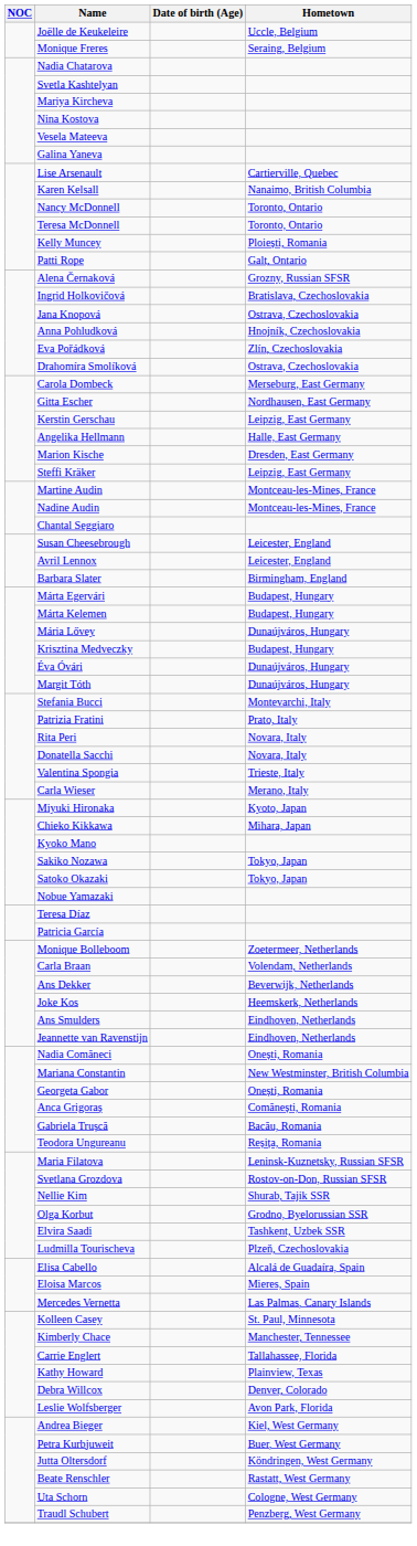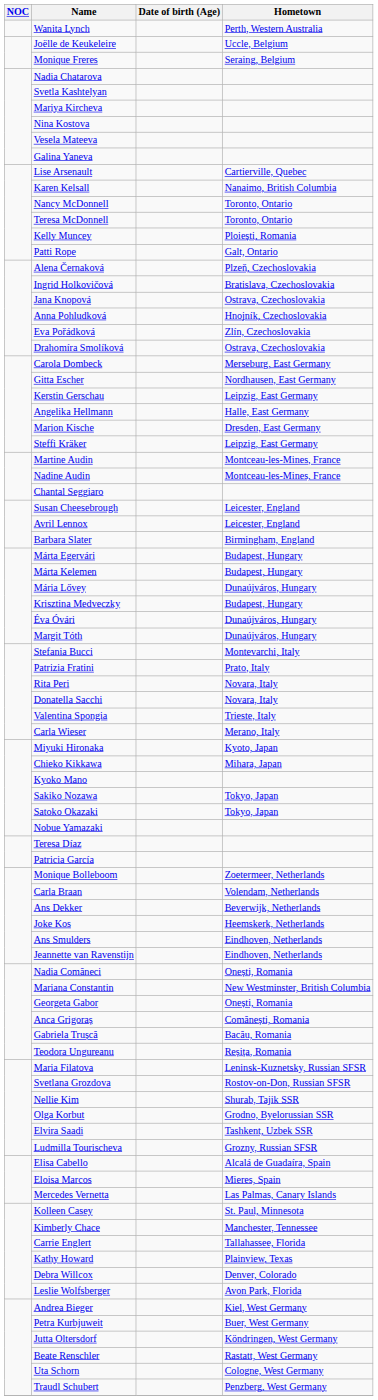+ row: Wanita Lynch | Perth, Western Australia
Alena Černaková | Hometown: Grozny, Russian SFSR -> Plzeň, Czechoslovakia
Ludmilla Tourischeva | Hometown: Plzeň, Czechoslovakia -> Grozny, Russian SFSR
